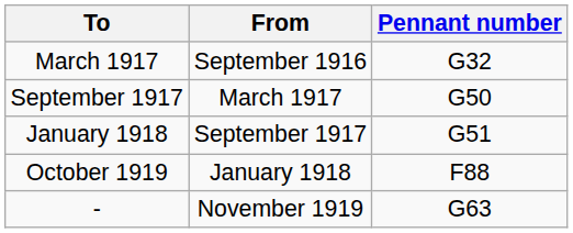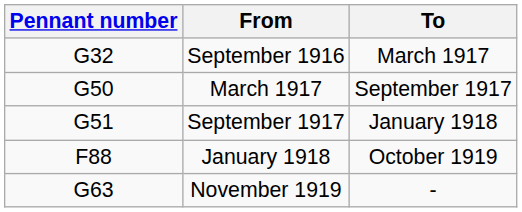columns swapped: Pennant number <-> To
